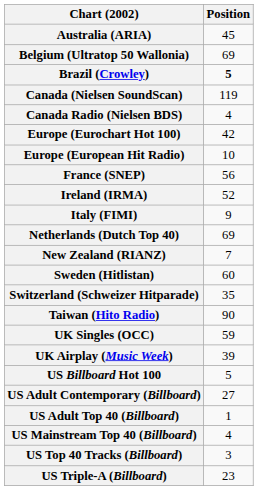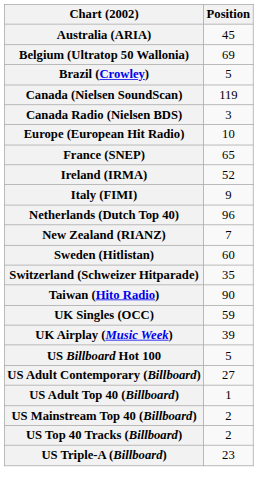Brazil (Crowley) | Position: bold -> normal
Canada Radio (Nielsen BDS) | Position: 4 -> 3
- row: Europe (Eurochart Hot 100) | 42
France (SNEP) | Position: 56 -> 65
Netherlands (Dutch Top 40) | Position: 69 -> 96
US Mainstream Top 40 (Billboard) | Position: 4 -> 2
US Top 40 Tracks (Billboard) | Position: 3 -> 2
